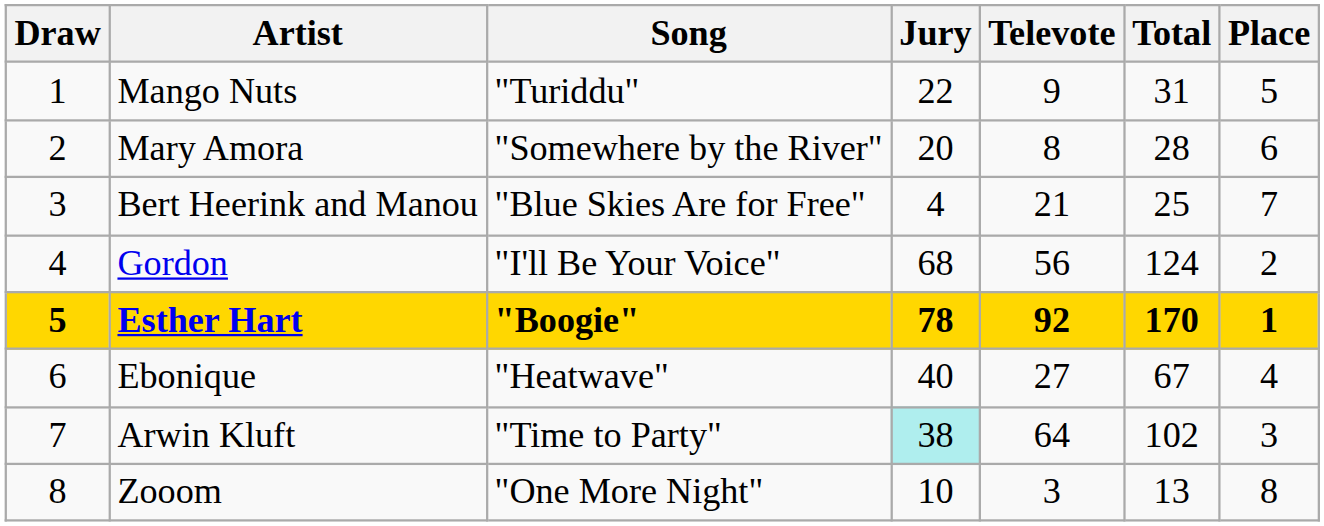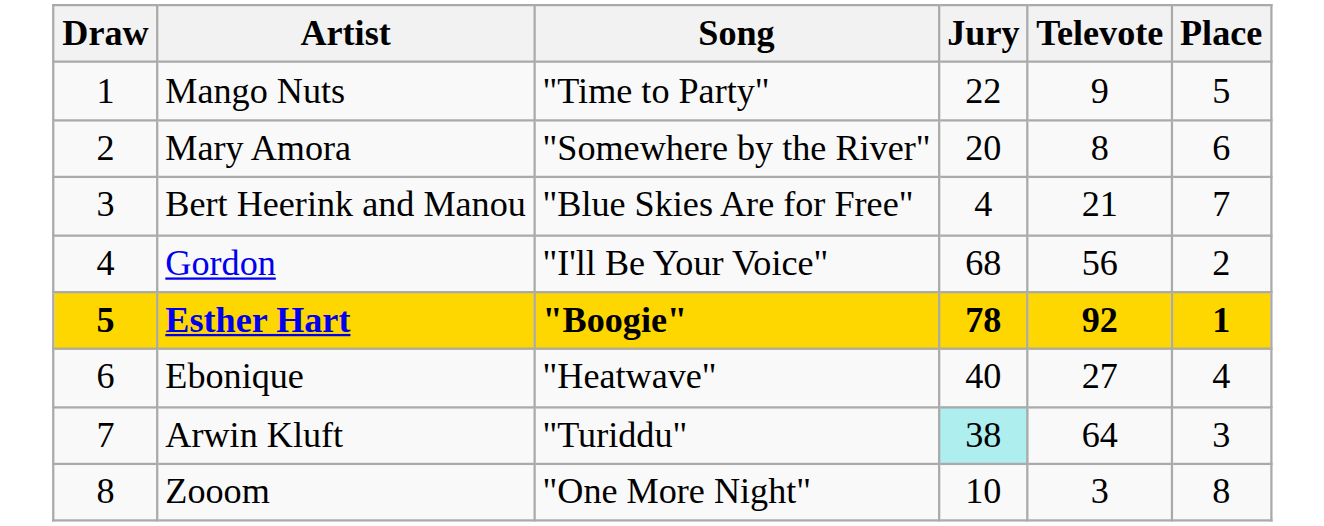- column: Total | 31 | 28 | 25 | 124 | 170 | 67 | 102 | 13
Mango Nuts | Song: "Turiddu" -> "Time to Party"
Arwin Kluft | Song: "Time to Party" -> "Turiddu"
